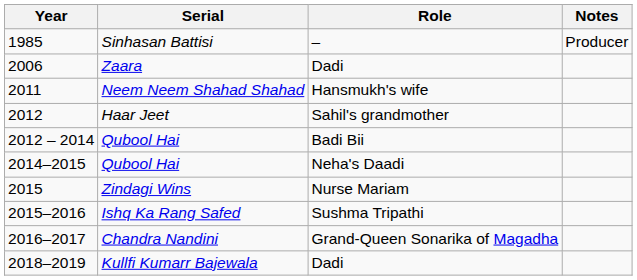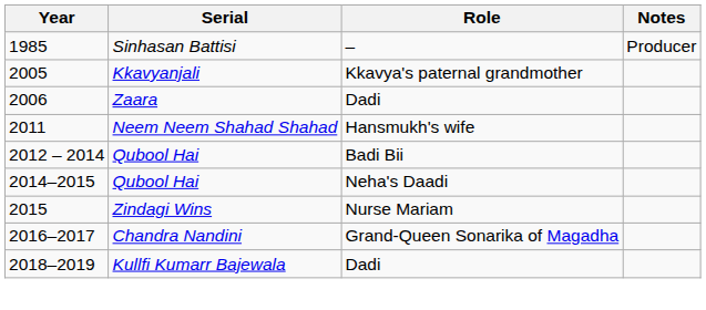+ row: 2005 | Kkavyanjali | Kkavya's paternal grandmother
- row: 2012 | Haar Jeet | Sahil's grandmother
- row: 2015–2016 | Ishq Ka Rang Safed | Sushma Tripathi
